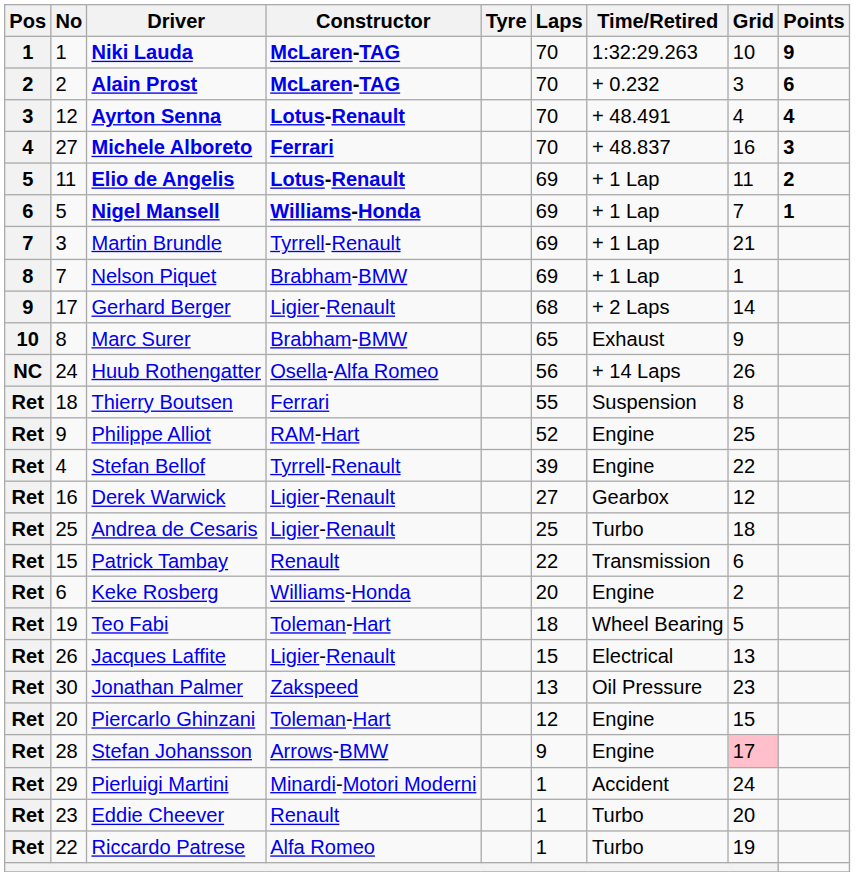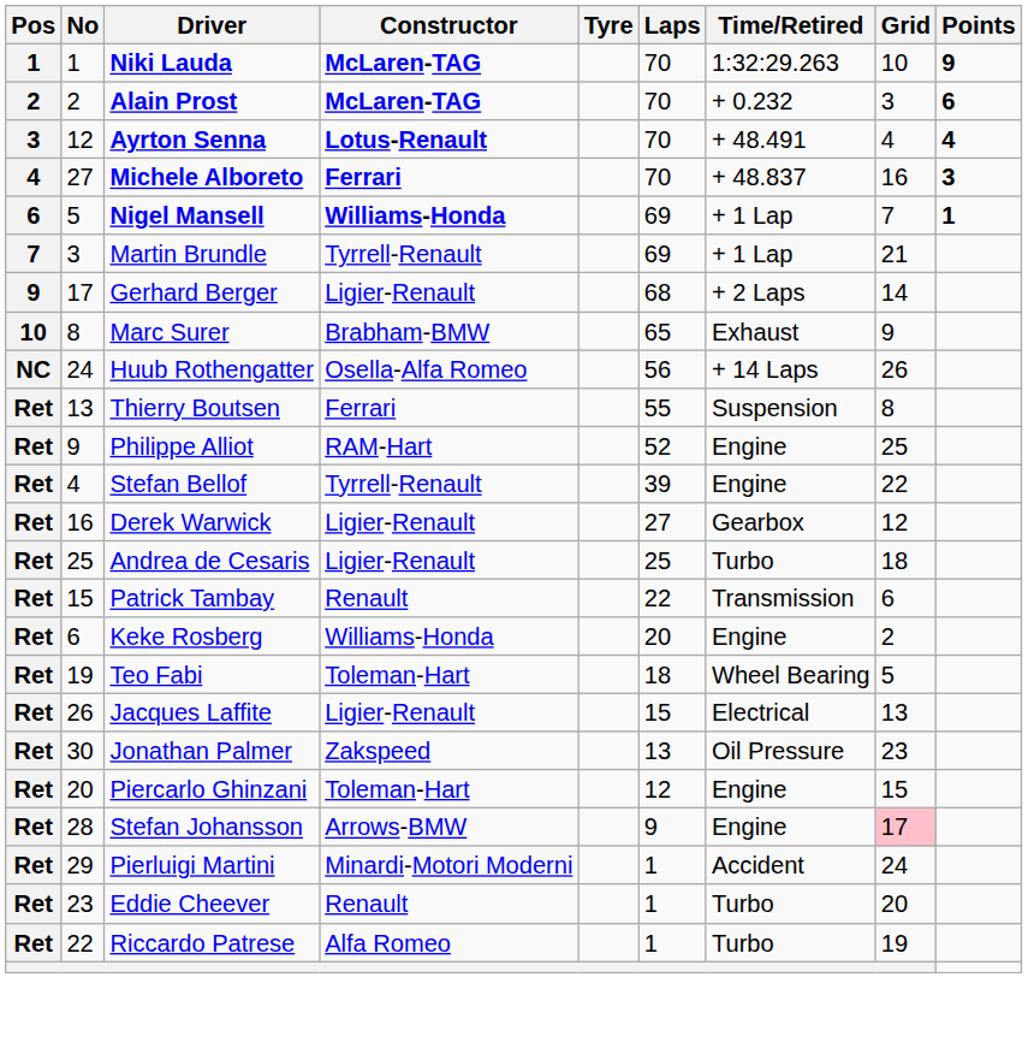- row: 5 | 11 | Elio de Angelis | Lotus-Renault | 69 | + 1 Lap | 11 | 2
- row: 8 | 7 | Nelson Piquet | Brabham-BMW | 69 | + 1 Lap | 1
Thierry Boutsen | No: 18 -> 13
